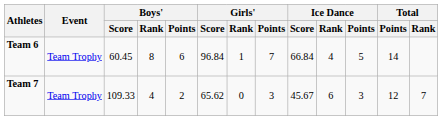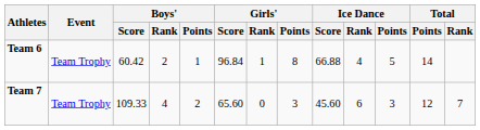Team 6 | Boys' / Score: 60.45 -> 60.42
Team 6 | Boys' / Rank: 8 -> 2
Team 6 | Boys' / Points: 6 -> 1
Team 6 | Girls' / Points: 7 -> 8
Team 6 | Ice Dance / Score: 66.84 -> 66.88
Team 7 | Girls' / Score: 65.62 -> 65.60
Team 7 | Ice Dance / Score: 45.67 -> 45.60
